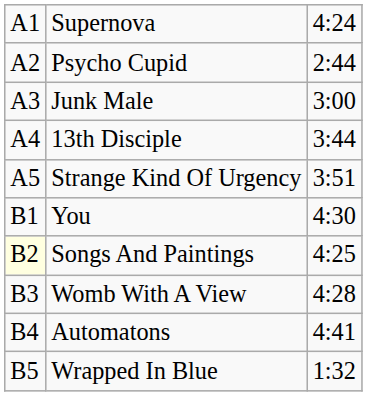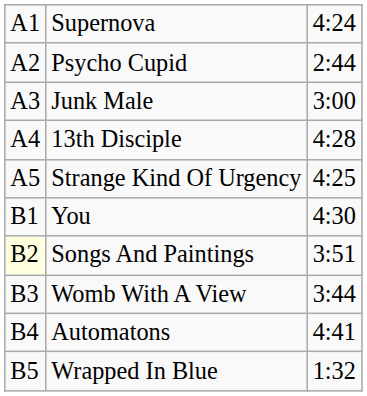13th Disciple | column 3: 3:44 -> 4:28
Strange Kind Of Urgency | column 3: 3:51 -> 4:25
Songs And Paintings | column 3: 4:25 -> 3:51
Womb With A View | column 3: 4:28 -> 3:44
